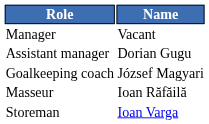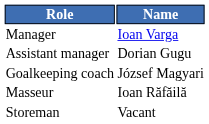Manager | Name: Vacant -> Ioan Varga
Storeman | Name: Ioan Varga -> Vacant
